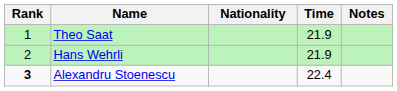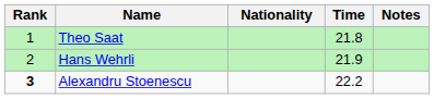Theo Saat | Time: 21.9 -> 21.8
Alexandru Stoenescu | Time: 22.4 -> 22.2
